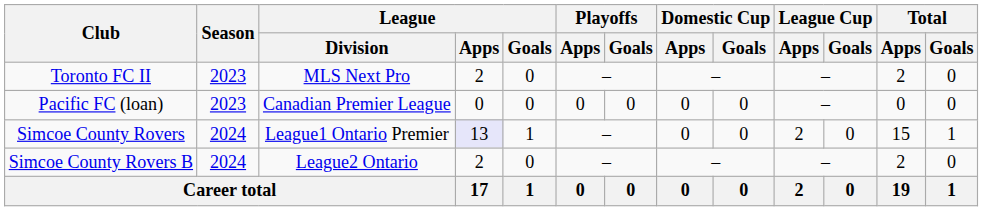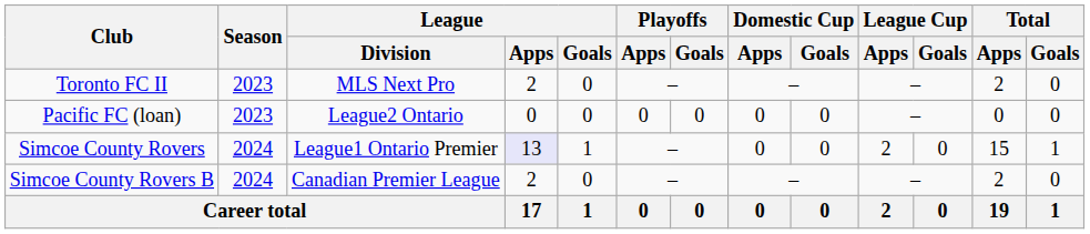Pacific FC (loan) | League / Division: Canadian Premier League -> League2 Ontario
Simcoe County Rovers B | League / Division: League2 Ontario -> Canadian Premier League
